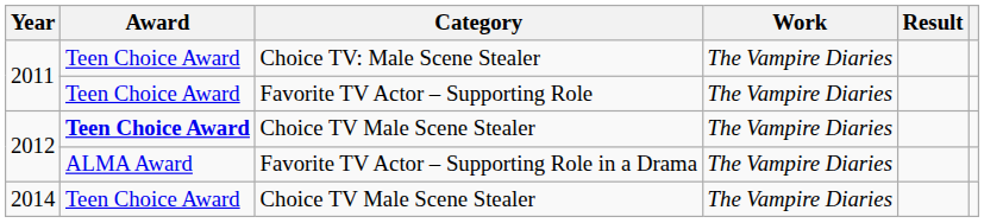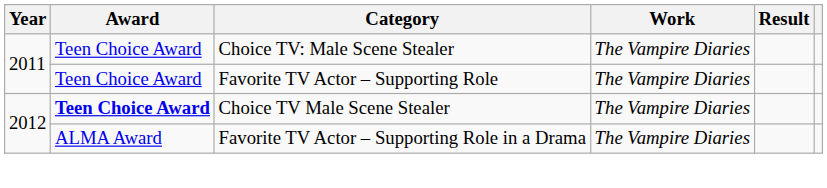- row: 2014 | Teen Choice Award | Choice TV Male Scene Stealer | The Vampire Diaries
